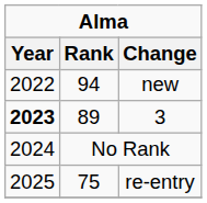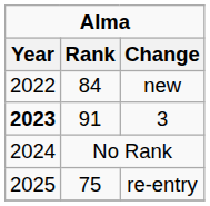new | Rank: 94 -> 84
3 | Rank: 89 -> 91
